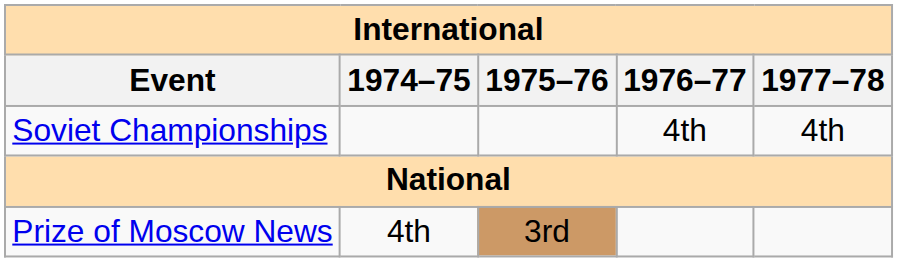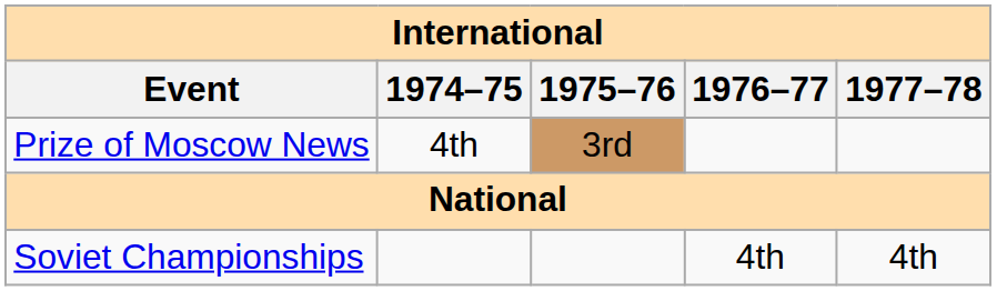rows swapped: Prize of Moscow News <-> Soviet Championships
